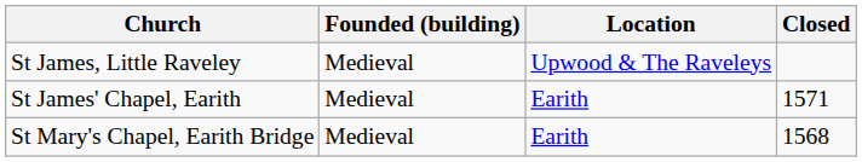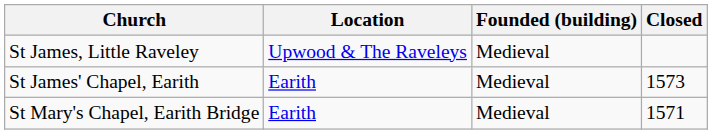columns swapped: Location <-> Founded (building)
St James' Chapel, Earith | Closed: 1571 -> 1573
St Mary's Chapel, Earith Bridge | Closed: 1568 -> 1571
